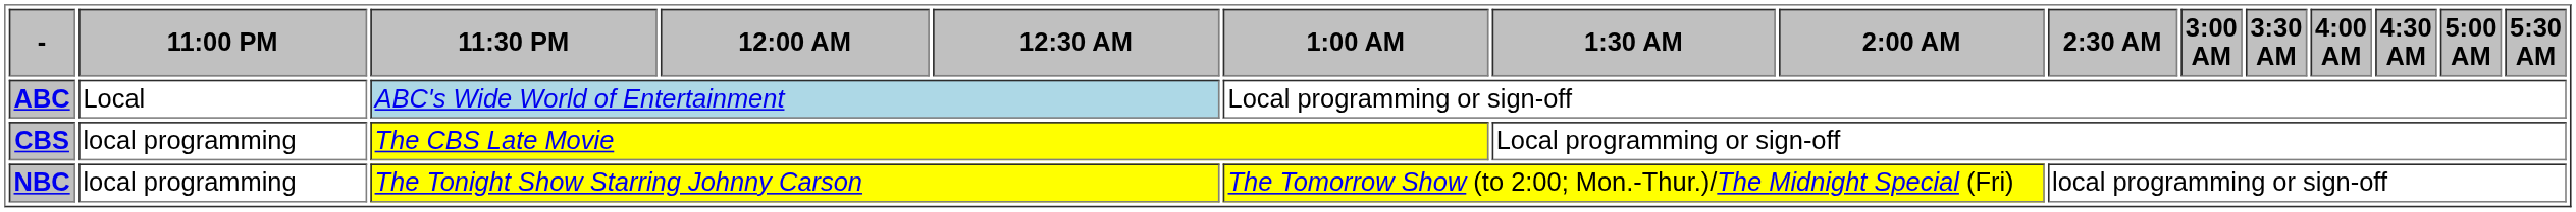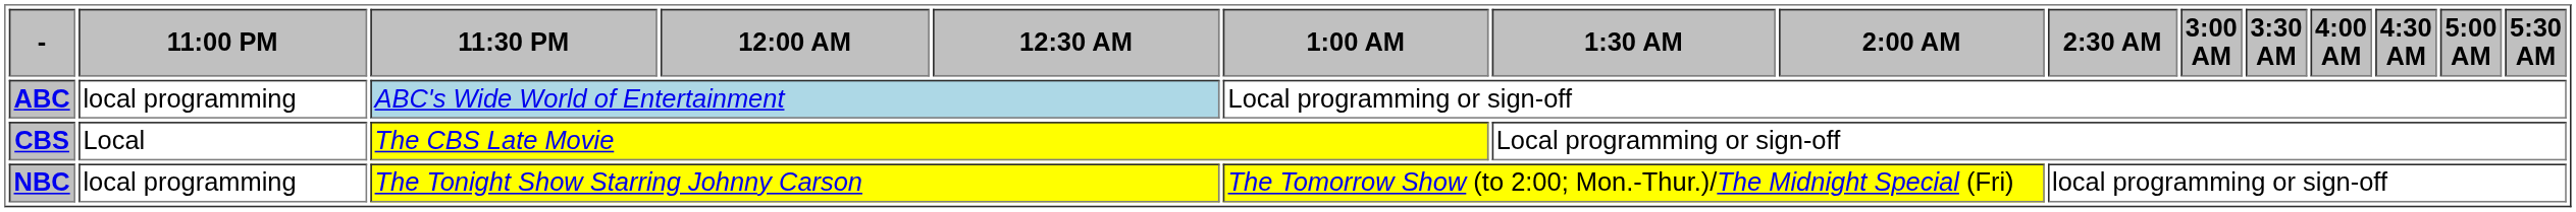ABC | 11:00 PM: Local -> local programming
CBS | 11:00 PM: local programming -> Local
